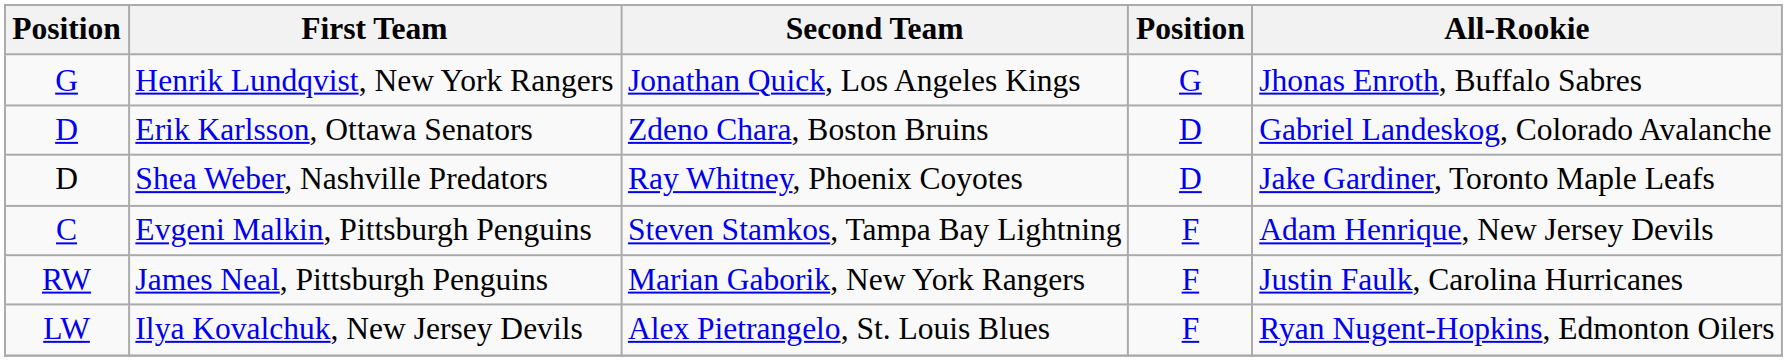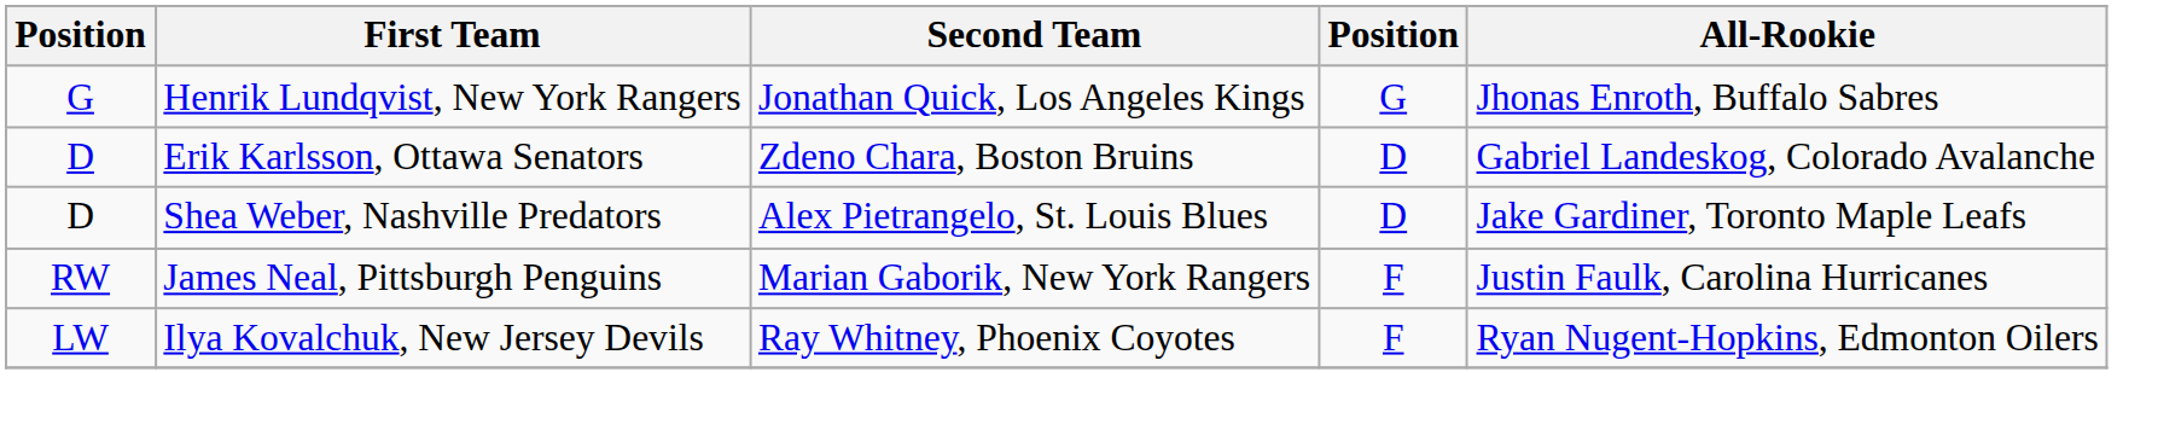Shea Weber, Nashville Predators | Second Team: Ray Whitney, Phoenix Coyotes -> Alex Pietrangelo, St. Louis Blues
- row: C | Evgeni Malkin, Pittsburgh Penguins | Steven Stamkos, Tampa Bay Lightning | F | Adam Henrique, New Jersey Devils
Ilya Kovalchuk, New Jersey Devils | Second Team: Alex Pietrangelo, St. Louis Blues -> Ray Whitney, Phoenix Coyotes
